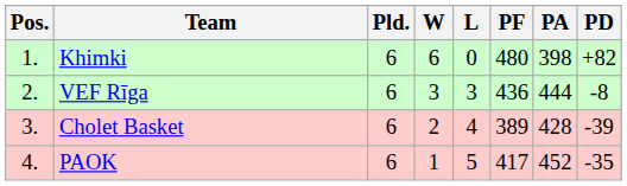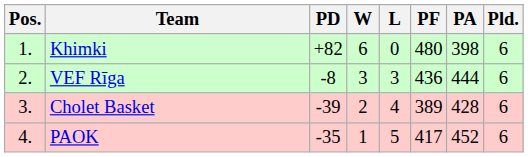columns swapped: Pld. <-> PD
